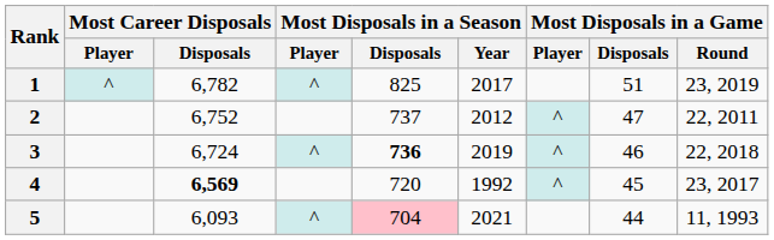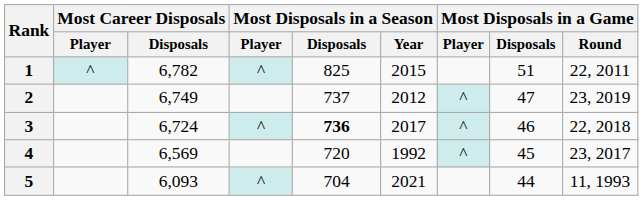1 | Most Disposals in a Season / Year: 2017 -> 2015
1 | Most Disposals in a Game / Round: 23, 2019 -> 22, 2011
2 | Most Career Disposals / Disposals: 6,752 -> 6,749
2 | Most Disposals in a Game / Round: 22, 2011 -> 23, 2019
3 | Most Disposals in a Season / Year: 2019 -> 2017
4 | Most Career Disposals / Disposals: bold -> normal
5 | Most Disposals in a Season / Disposals: pink background -> no background
